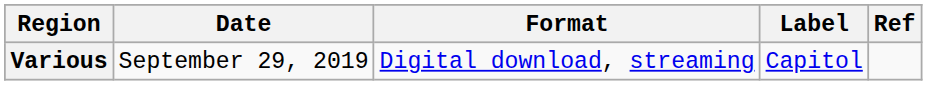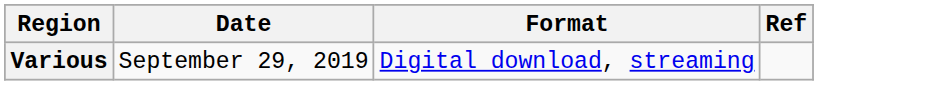- column: Label | Capitol
